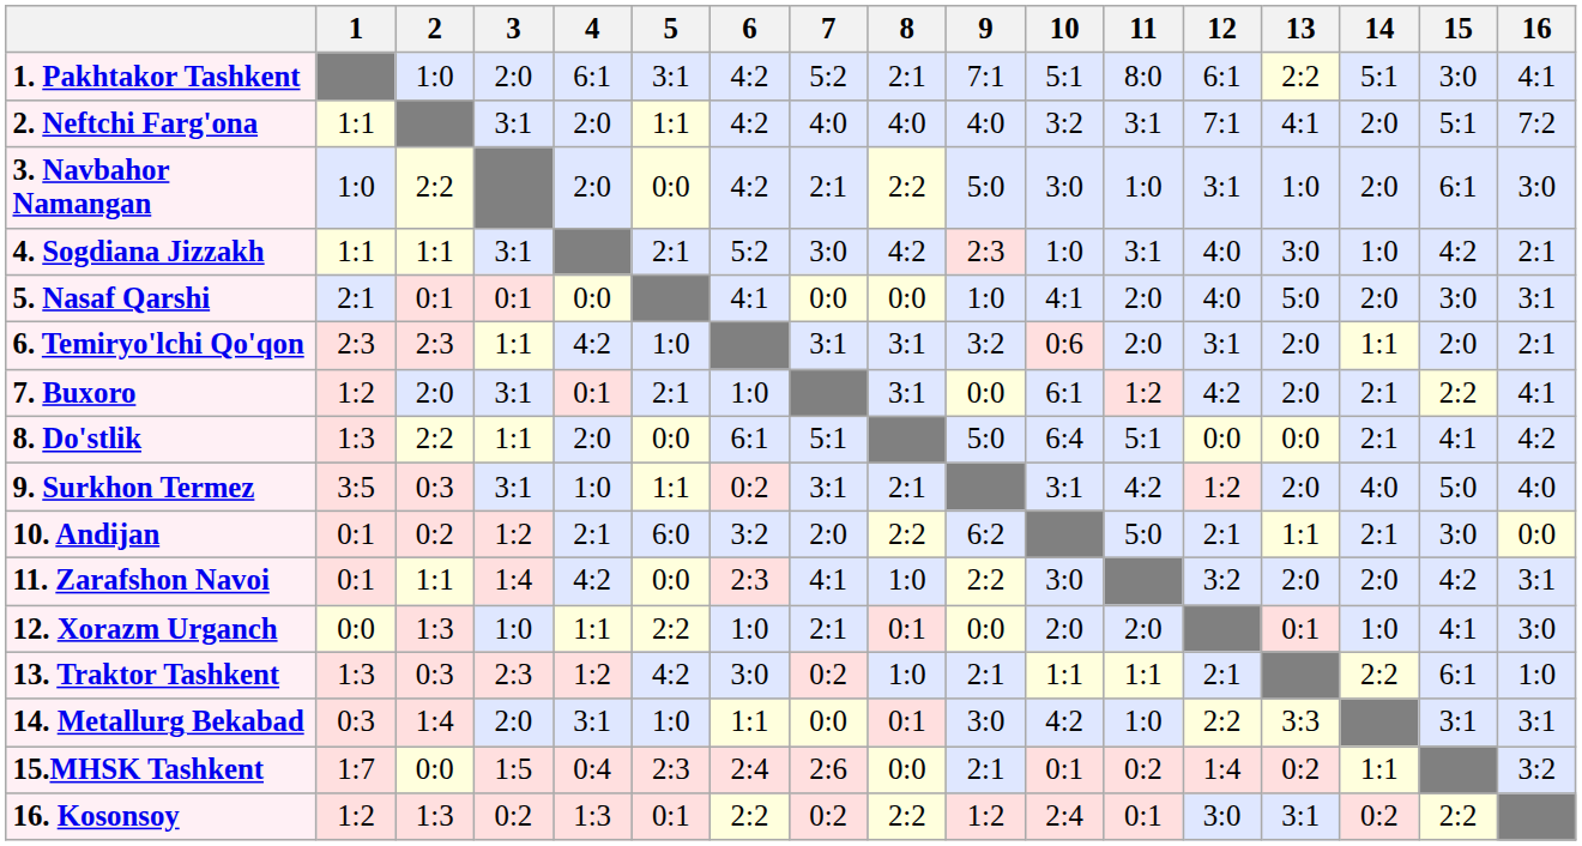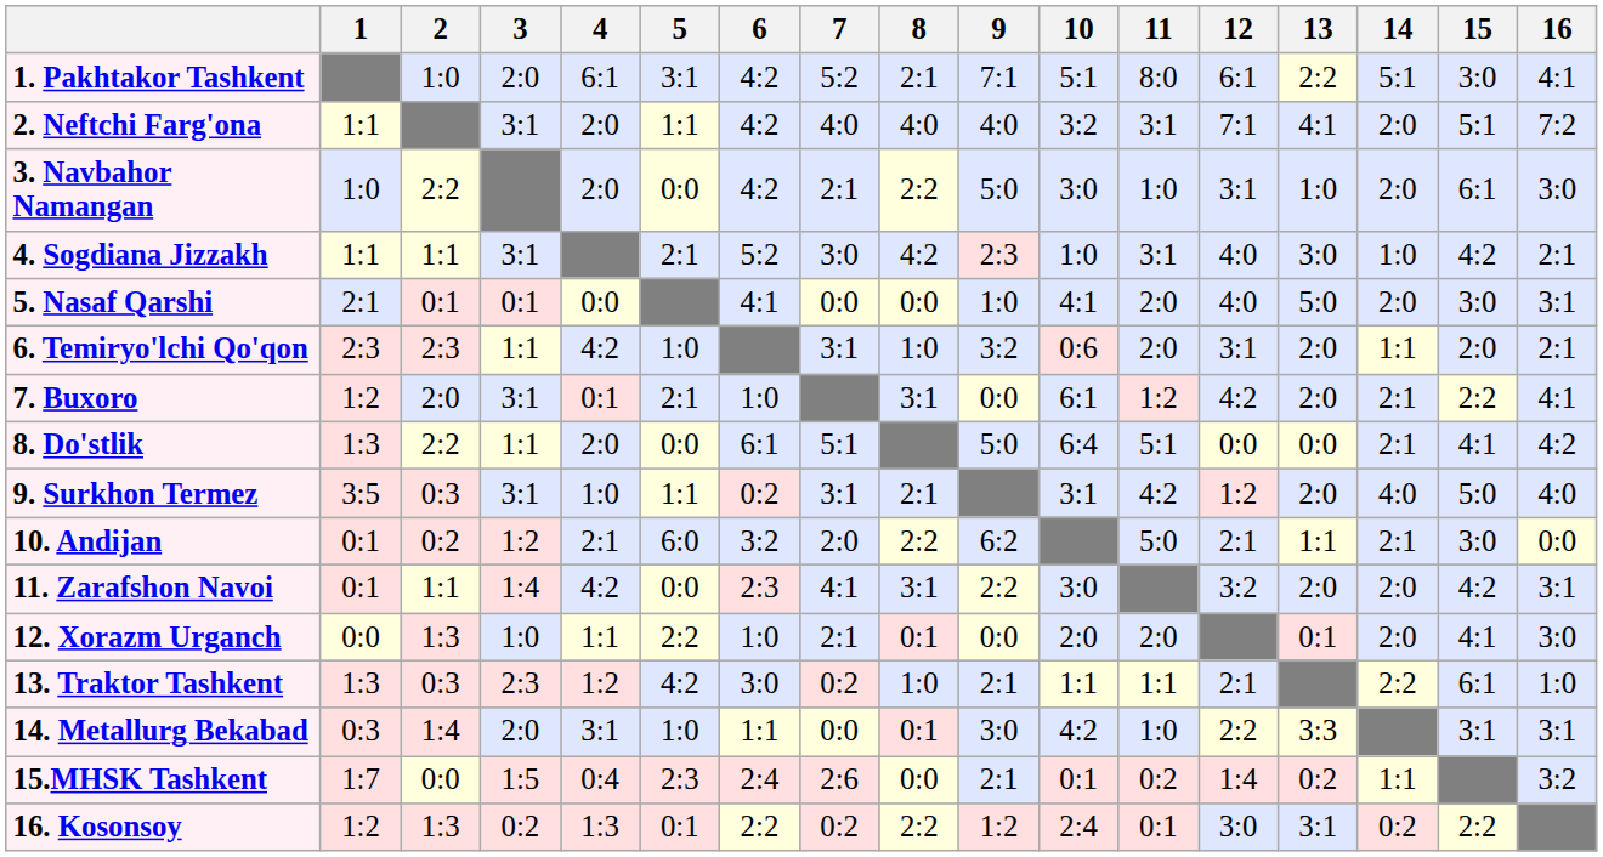6. Temiryo'lchi Qo'qon | 8: 3:1 -> 1:0
11. Zarafshon Navoi | 8: 1:0 -> 3:1
12. Xorazm Urganch | 14: 1:0 -> 2:0
